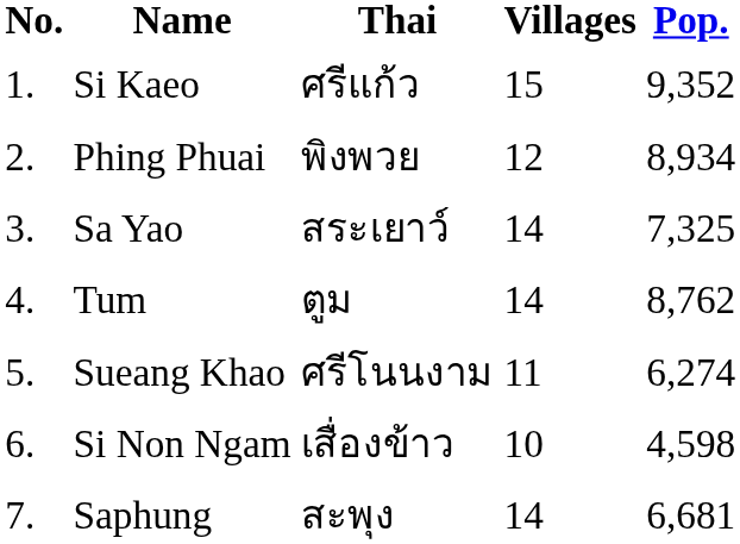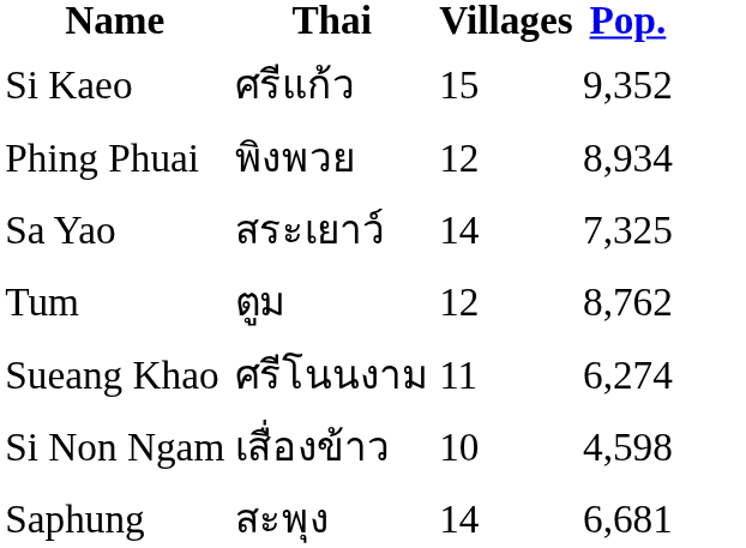- column: No. | 1. | 2. | 3. | 4. | 5. | 6. | 7.
Tum | Villages: 14 -> 12
